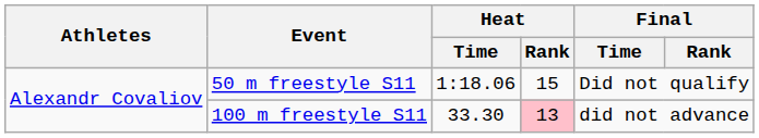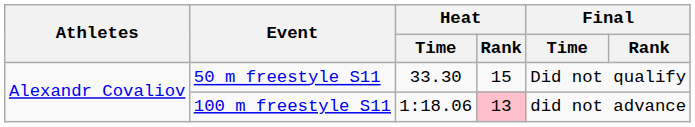50 m freestyle S11 | Heat / Time: 1:18.06 -> 33.30
100 m freestyle S11 | Heat / Time: 33.30 -> 1:18.06
